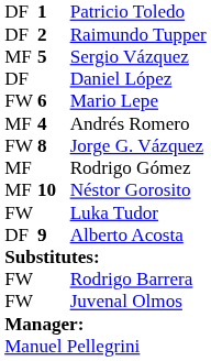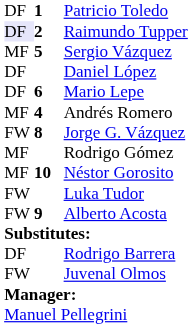Raimundo Tupper | column 1: no background -> lavender background
Mario Lepe | column 1: FW -> DF
Alberto Acosta | column 1: DF -> FW
Rodrigo Barrera | column 1: FW -> DF
